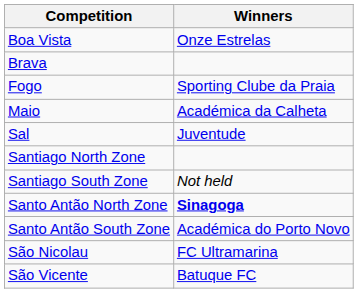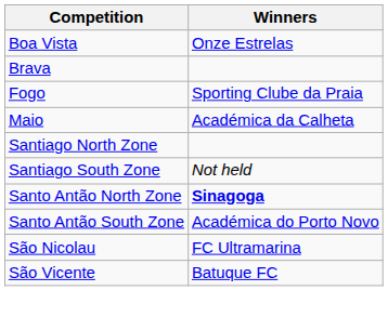- row: Sal | Juventude
